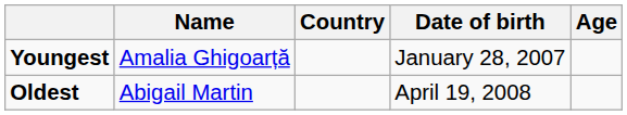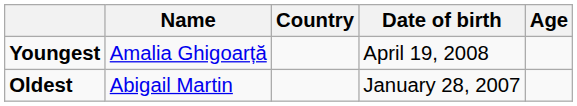Youngest | Date of birth: January 28, 2007 -> April 19, 2008
Oldest | Date of birth: April 19, 2008 -> January 28, 2007
